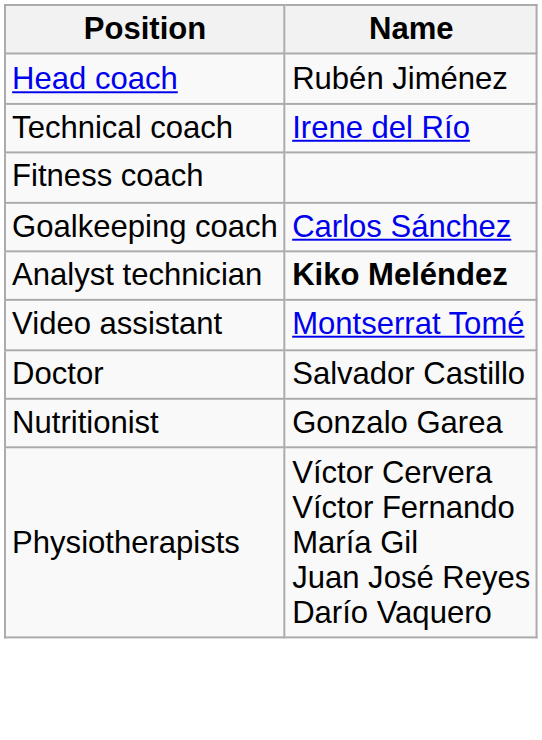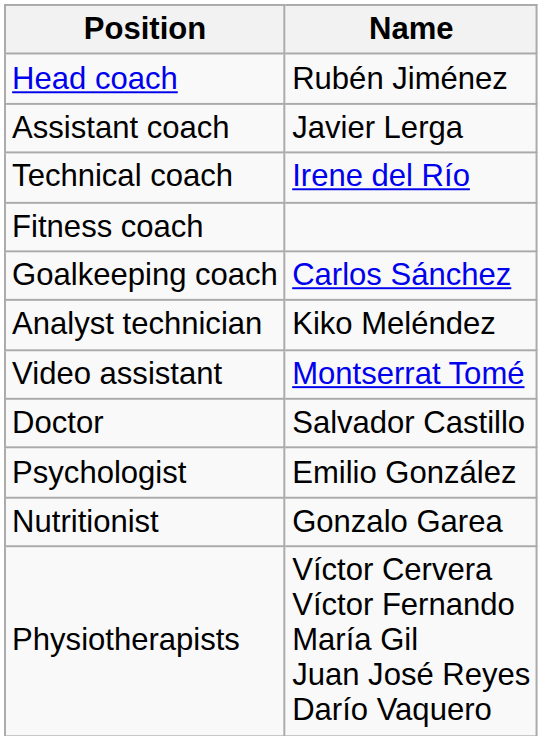+ row: Assistant coach | Javier Lerga
Analyst technician | Name: bold -> normal
+ row: Psychologist | Emilio González
